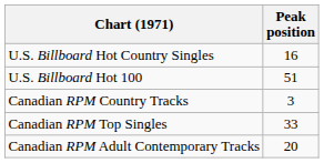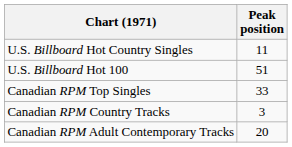U.S. Billboard Hot Country Singles | Peak position: 16 -> 11
rows swapped: Canadian RPM Country Tracks <-> Canadian RPM Top Singles
